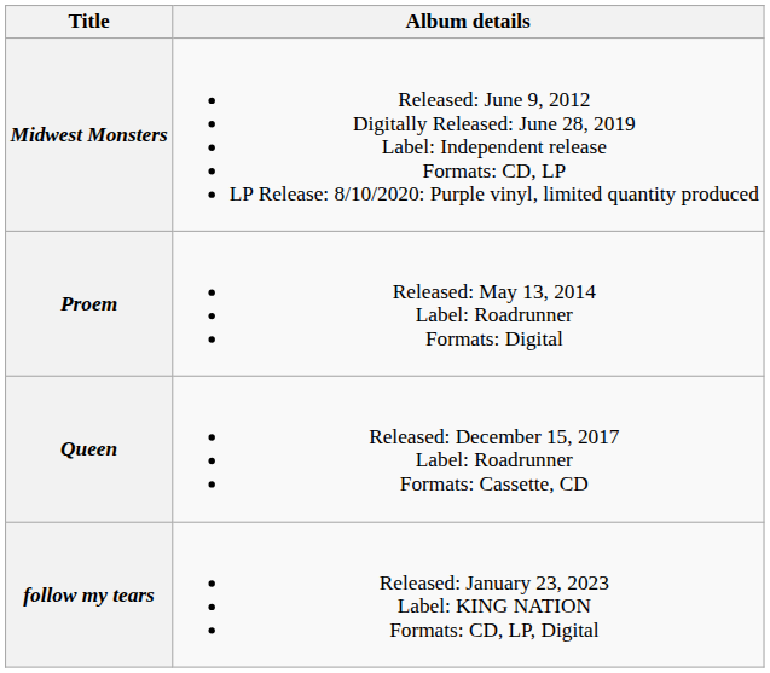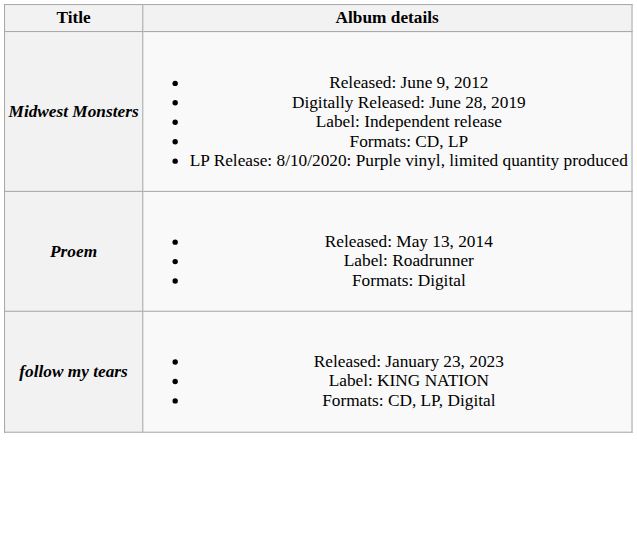- row: Queen | Released: December 15, 2017 Label: Roadrunner Formats: Cassette, CD
